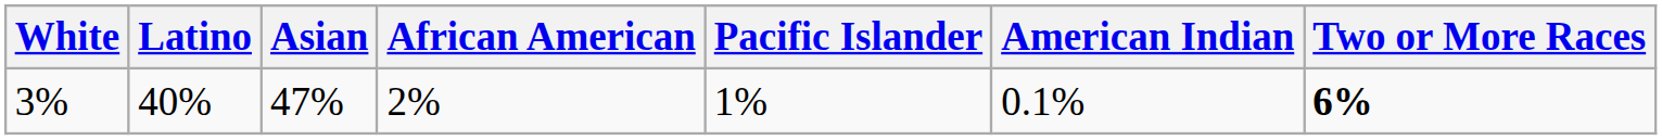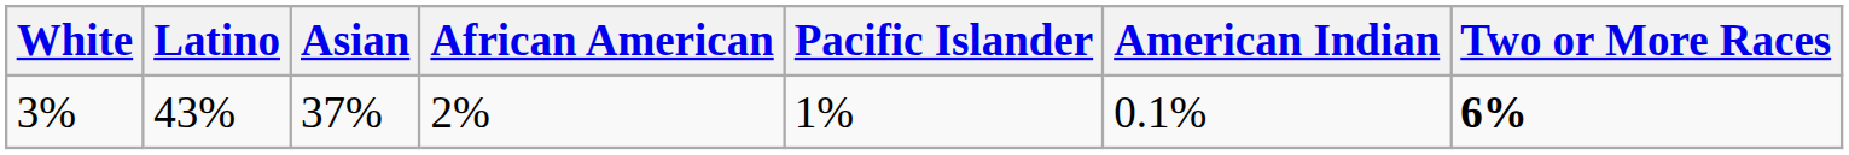3% | Latino: 40% -> 43%
3% | Asian: 47% -> 37%
